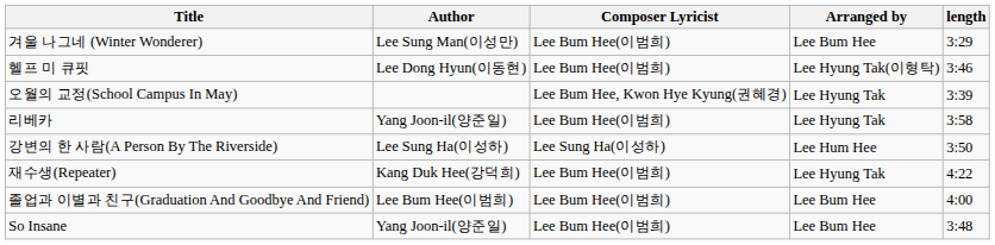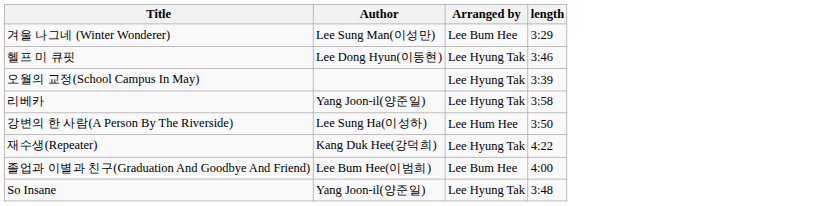- column: Composer Lyricist | Lee Bum Hee(이범희) | Lee Bum Hee(이범희) | Lee Bum Hee, Kwon Hye Kyung(권혜경) | Lee Bum Hee(이범희) | Lee Sung Ha(이성하) | Lee Bum Hee(이범희) | Lee Bum Hee(이범희) | Lee Bum Hee(이범희)
헬프 미 큐핏 | Arranged by: Lee Hyung Tak(이형탁) -> Lee Hyung Tak
So Insane | Arranged by: Lee Bum Hee -> Lee Hyung Tak
